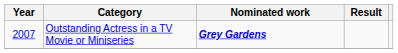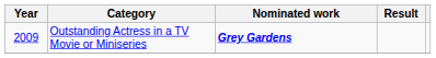Outstanding Actress in a TV Movie or Miniseries | Year: 2007 -> 2009
